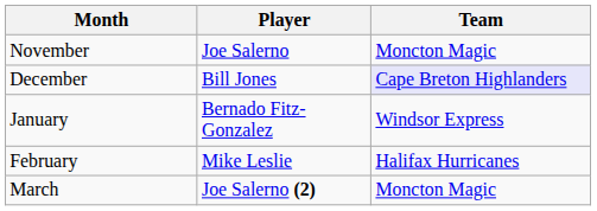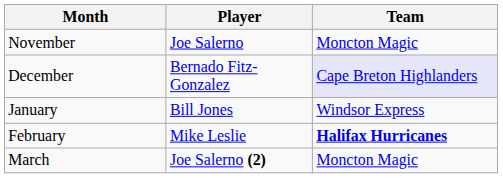December | Player: Bill Jones -> Bernado Fitz-Gonzalez
January | Player: Bernado Fitz-Gonzalez -> Bill Jones
February | Team: normal -> bold
